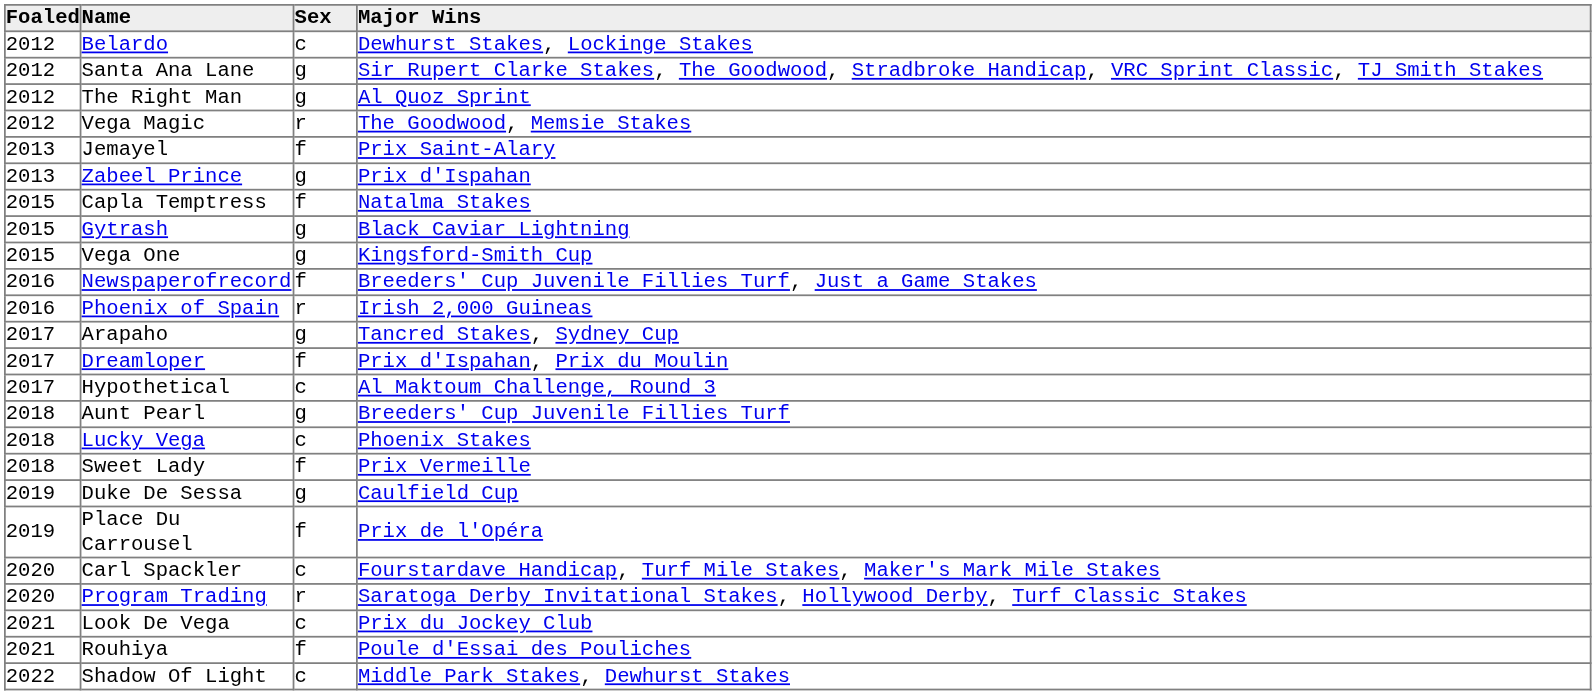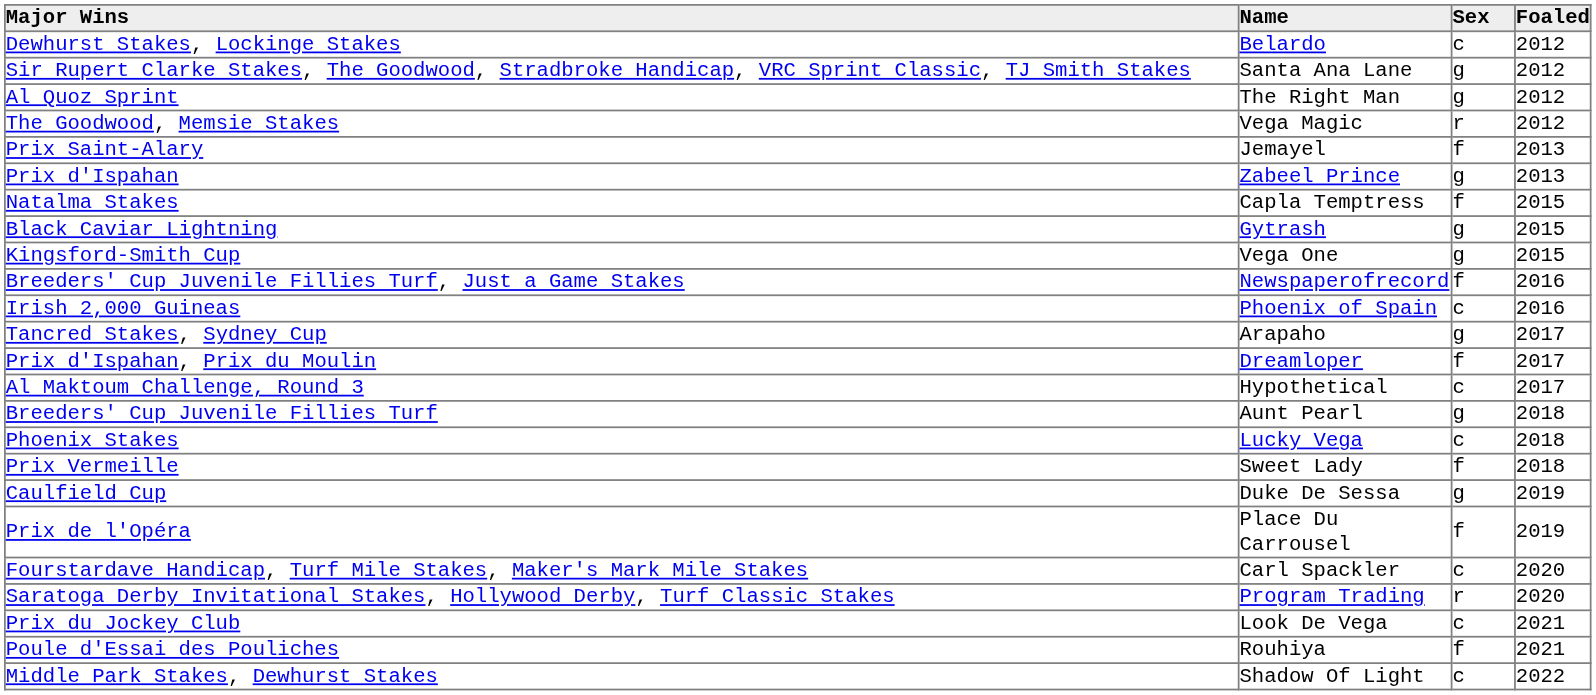columns swapped: Foaled <-> Major Wins
Phoenix of Spain | Sex: r -> c
